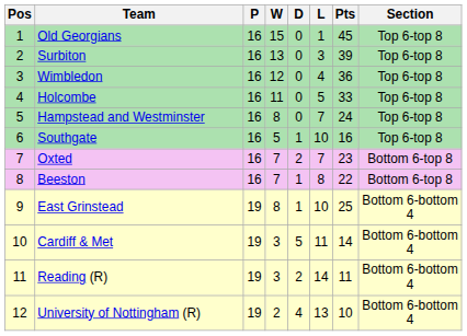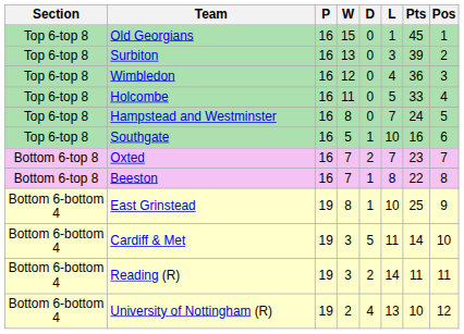columns swapped: Pos <-> Section
